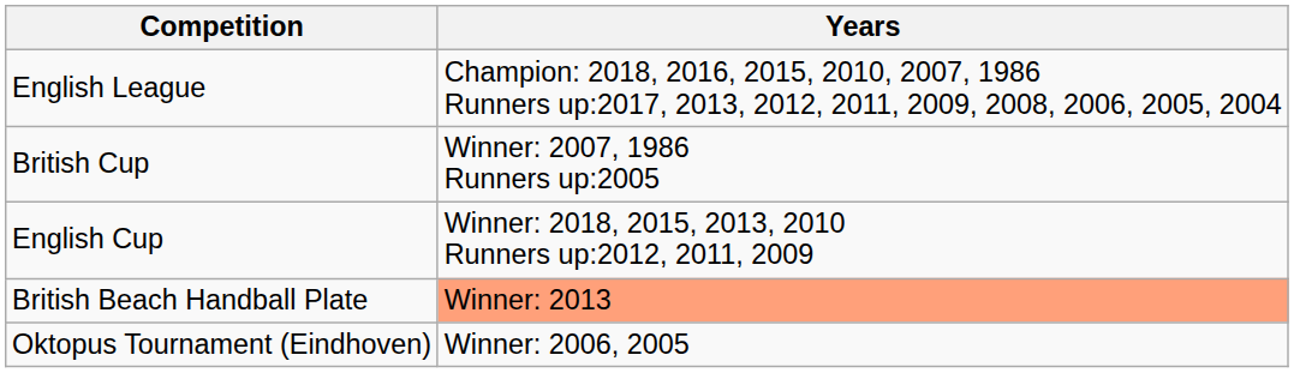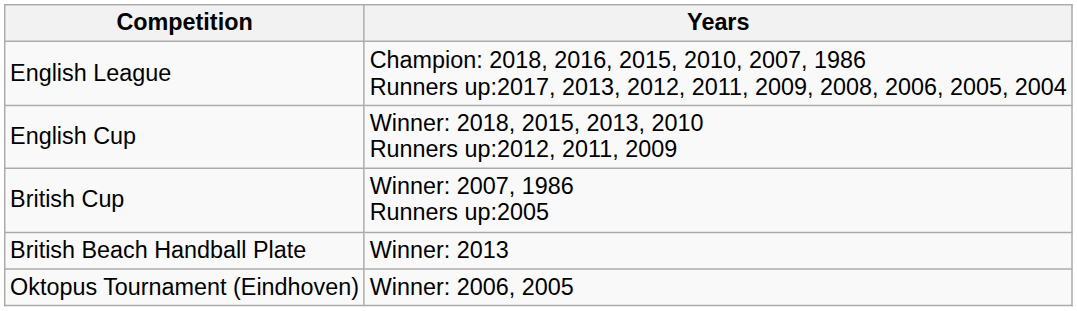rows swapped: English Cup <-> British Cup
British Beach Handball Plate | Years: lightsalmon background -> no background
